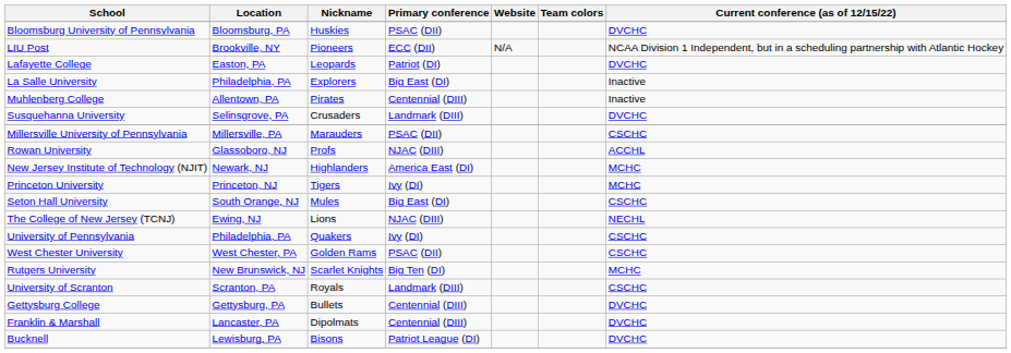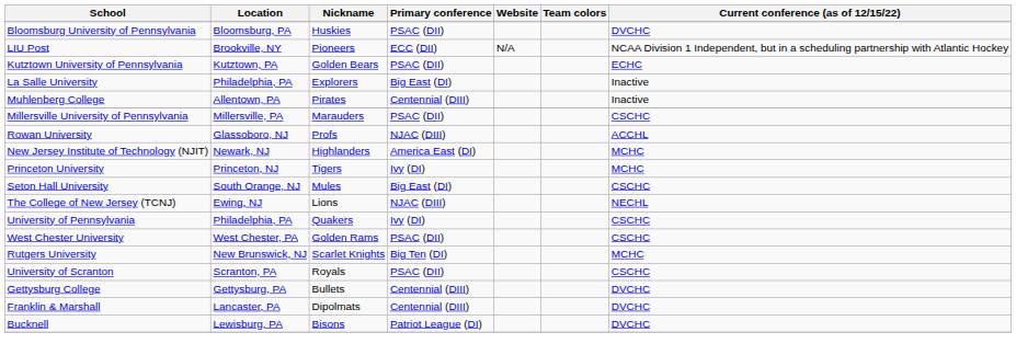+ row: Kutztown University of Pennsylvania | Kutztown, PA | Golden Bears | PSAC (DII) | ECHC
- row: Lafayette College | Easton, PA | Leopards | Patriot (DI) | DVCHC
- row: Susquehanna University | Selinsgrove, PA | Crusaders | Landmark (DIII) | DVCHC
University of Scranton | Primary conference: Landmark (DIII) -> PSAC (DII)
